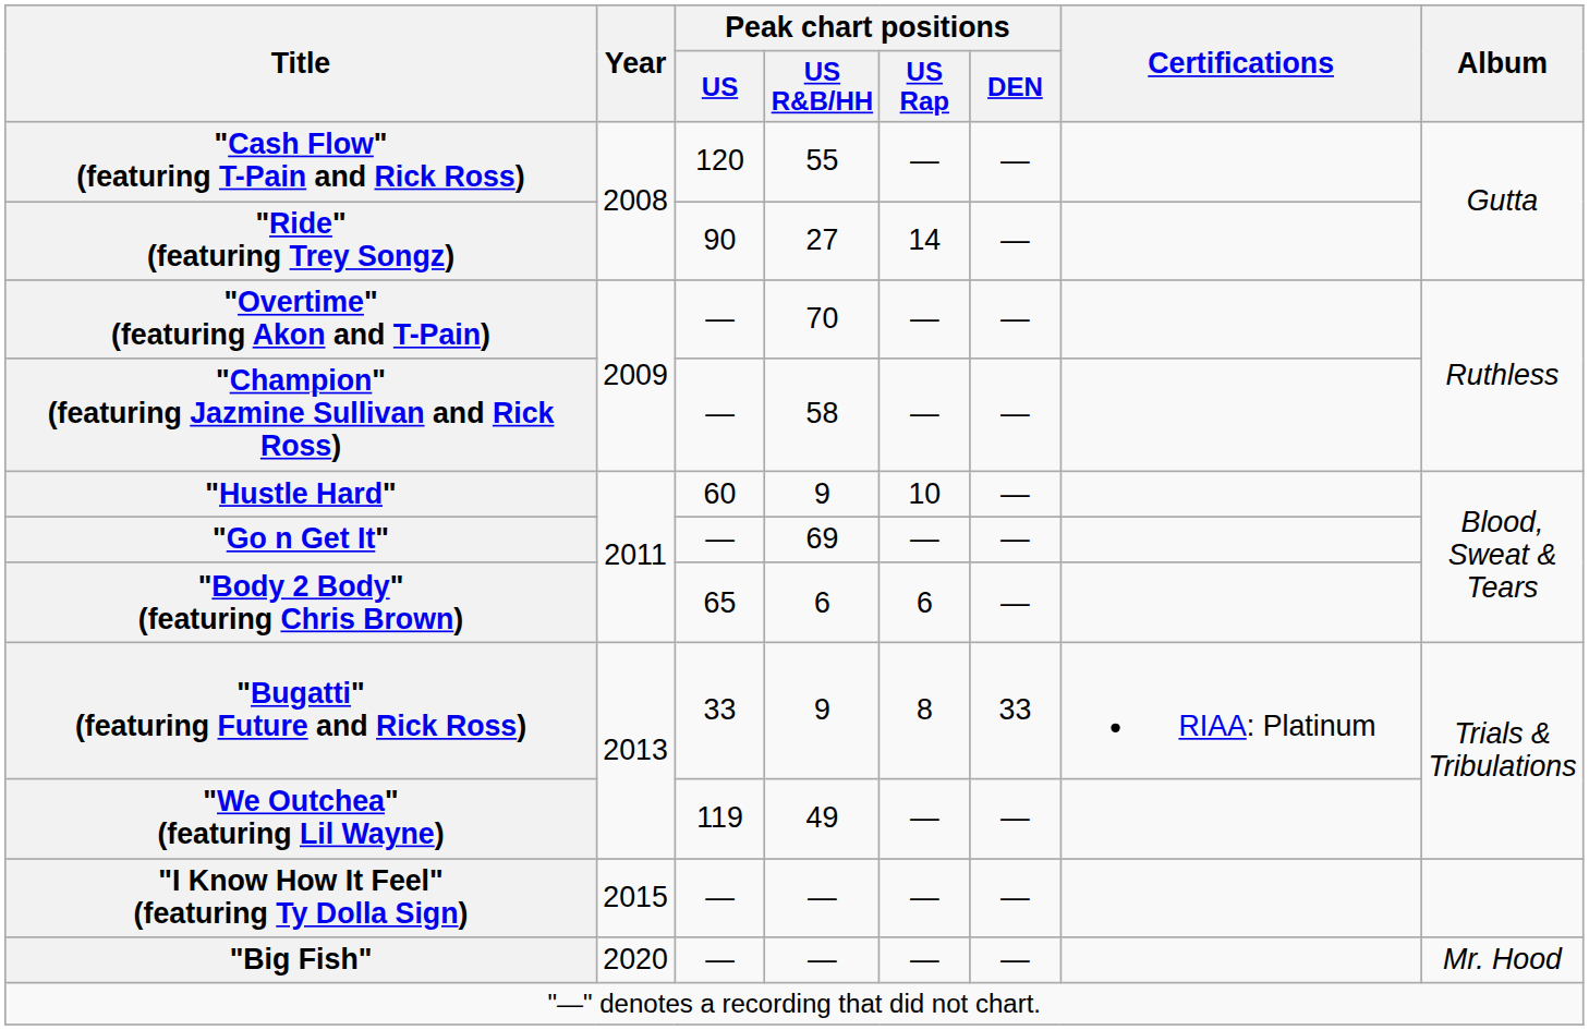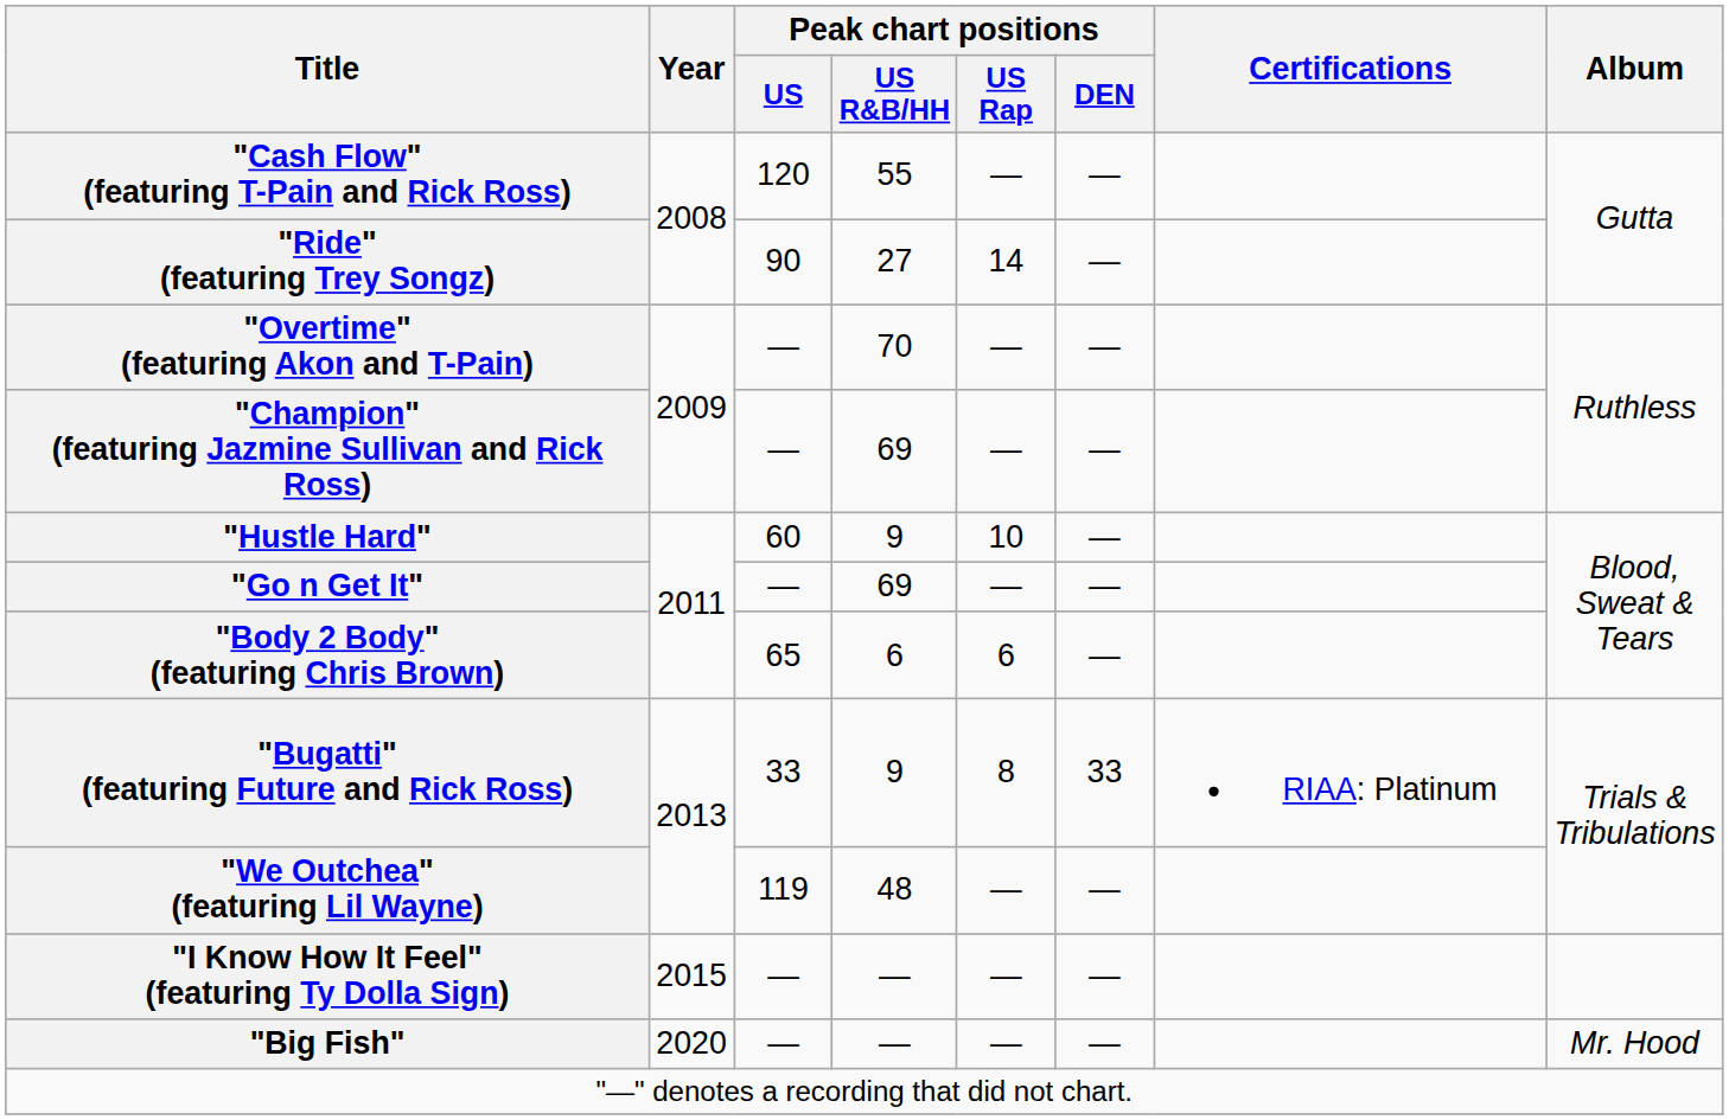"Champion" (featuring Jazmine Sullivan and Rick Ross) | Peak chart positions / US R&B/HH: 58 -> 69
"We Outchea" (featuring Lil Wayne) | Peak chart positions / US R&B/HH: 49 -> 48
